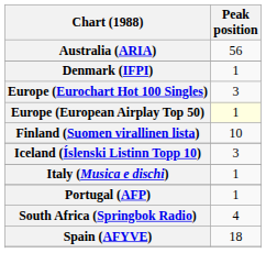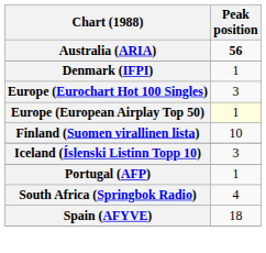Australia (ARIA) | Peak position: normal -> bold
- row: Italy (Musica e dischi) | 1
